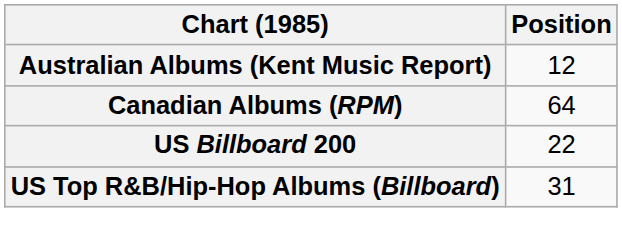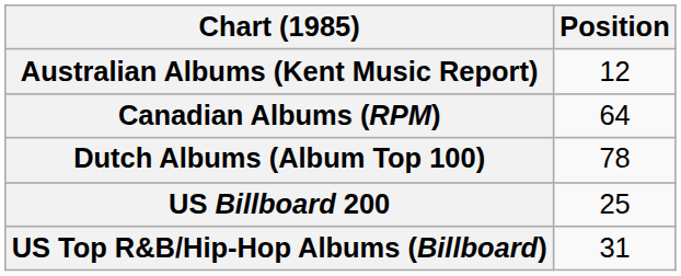+ row: Dutch Albums (Album Top 100) | 78
US Billboard 200 | Position: 22 -> 25
